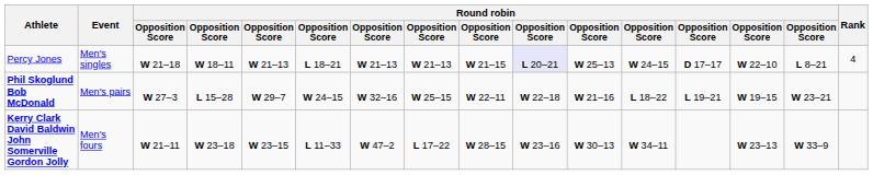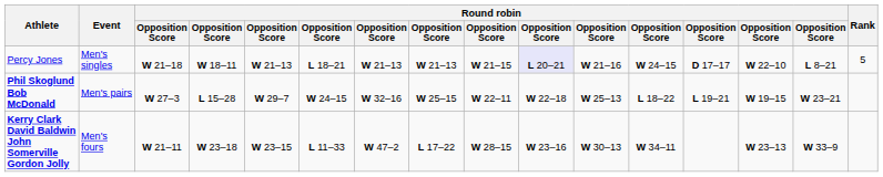Percy Jones | column 11: W 25–13 -> W 21–16
Percy Jones | Rank: 4 -> 5
Phil Skoglund Bob McDonald | column 11: W 21–16 -> W 25–13
